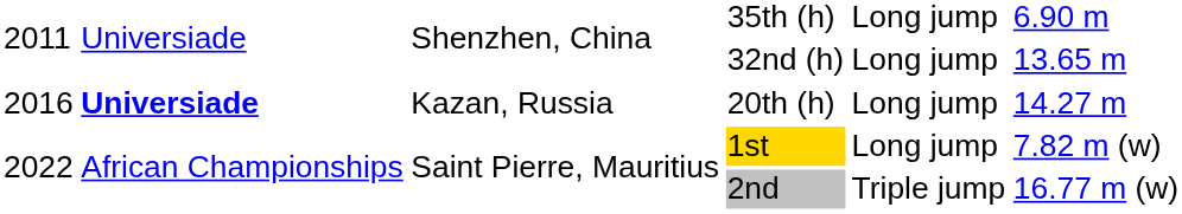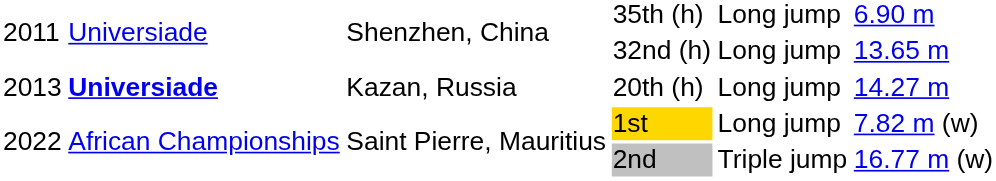20th (h) | column 1: 2016 -> 2013
